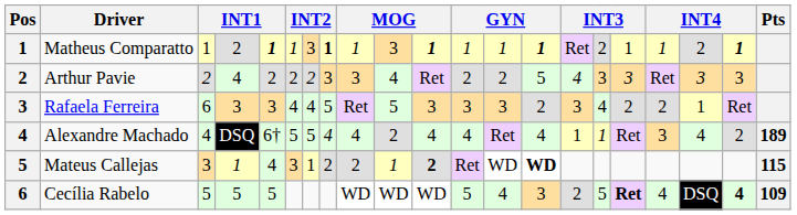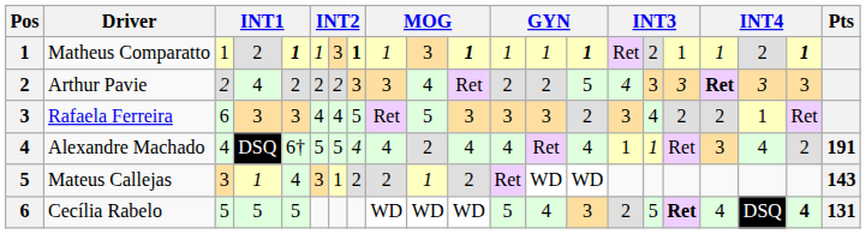Arthur Pavie | column 18: normal -> bold
Alexandre Machado | Pts: 189 -> 191
Mateus Callejas | column 11: bold -> normal
Mateus Callejas | column 14: bold -> normal
Mateus Callejas | Pts: 115 -> 143
Cecília Rabelo | Pts: 109 -> 131
